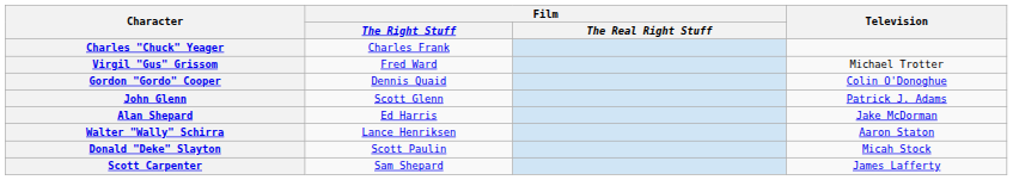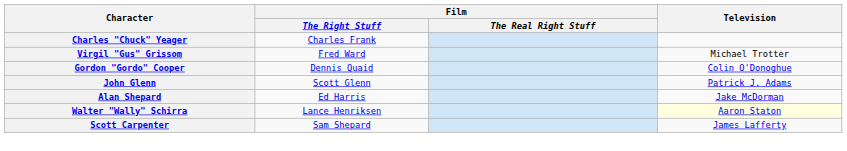Walter "Wally" Schirra | Television: no background -> lightyellow background
- row: Donald "Deke" Slayton | Scott Paulin | Micah Stock
